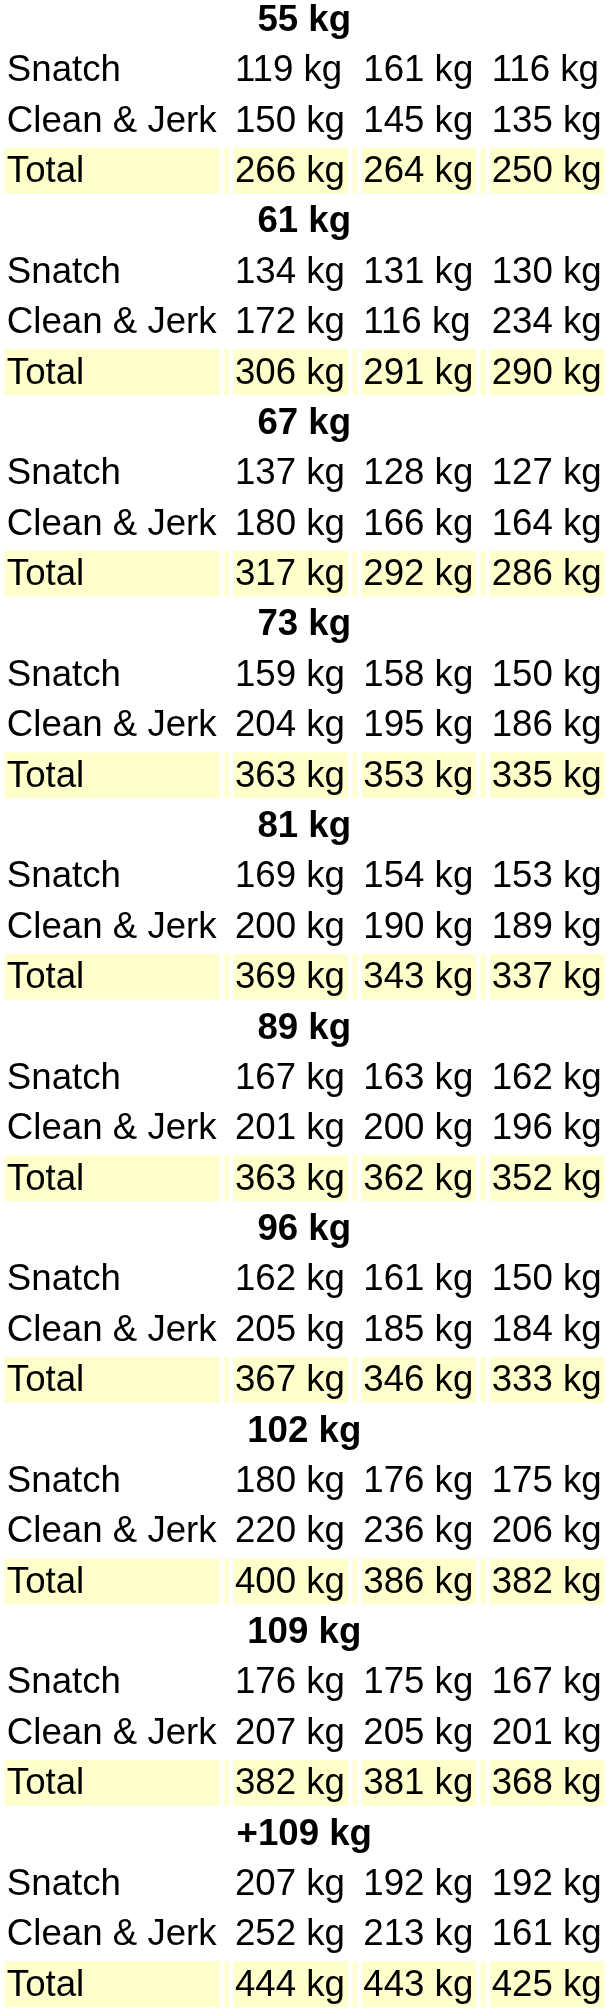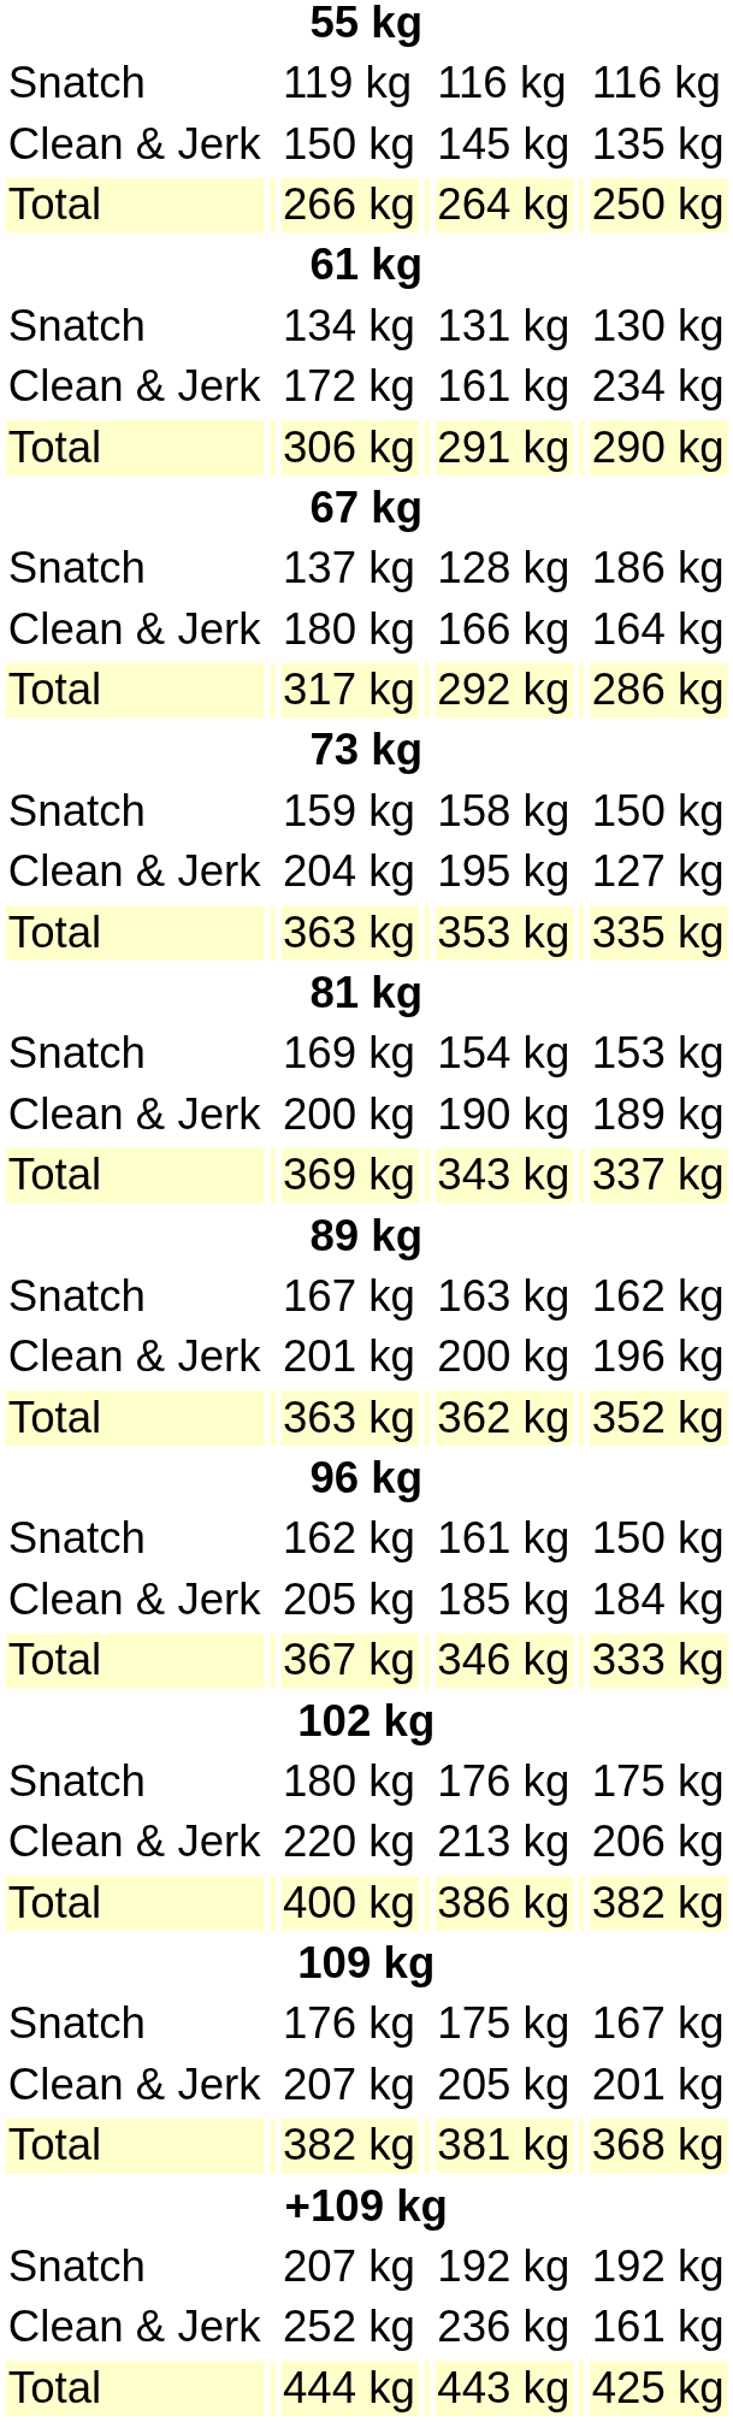119 kg | column 5: 161 kg -> 116 kg
172 kg | column 5: 116 kg -> 161 kg
137 kg | column 7: 127 kg -> 186 kg
204 kg | column 7: 186 kg -> 127 kg
220 kg | column 5: 236 kg -> 213 kg
252 kg | column 5: 213 kg -> 236 kg
